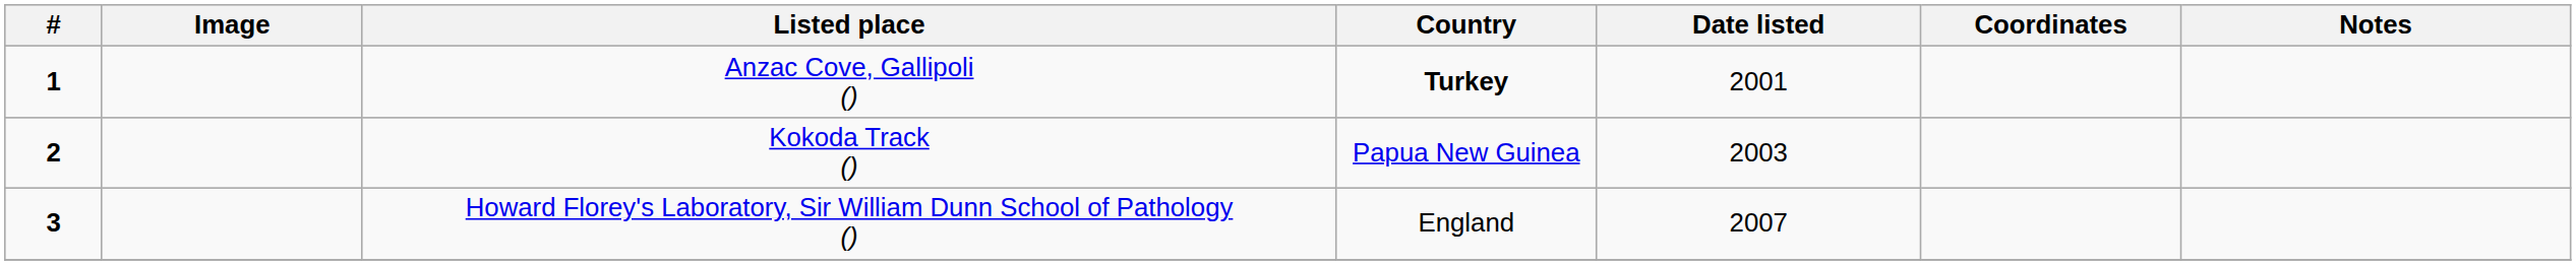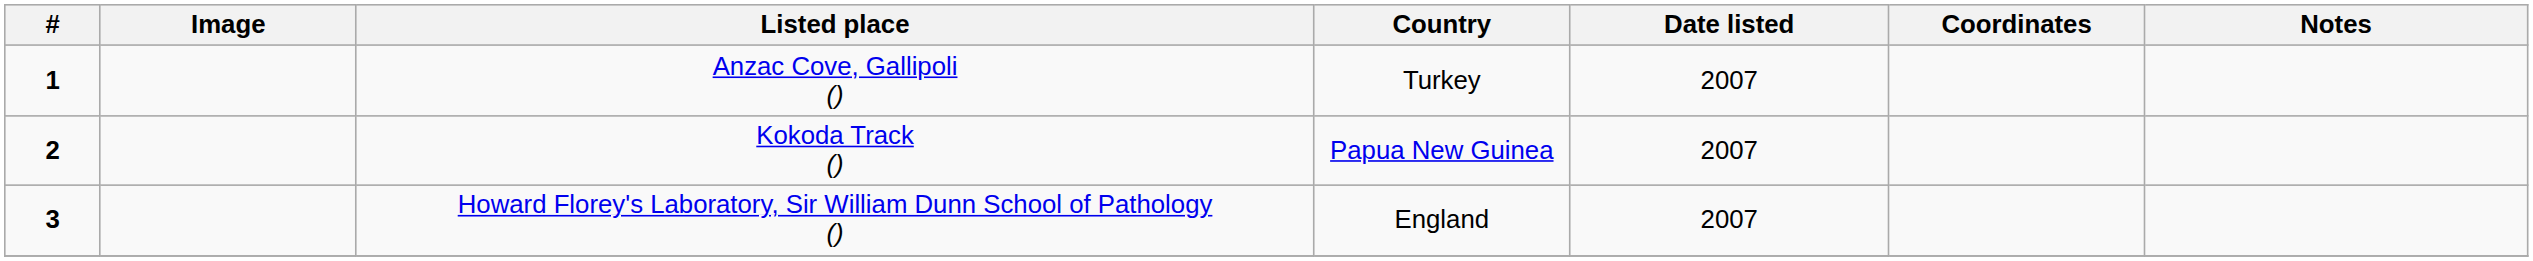Anzac Cove, Gallipoli () | Country: bold -> normal
Anzac Cove, Gallipoli () | Date listed: 2001 -> 2007
Kokoda Track () | Date listed: 2003 -> 2007
